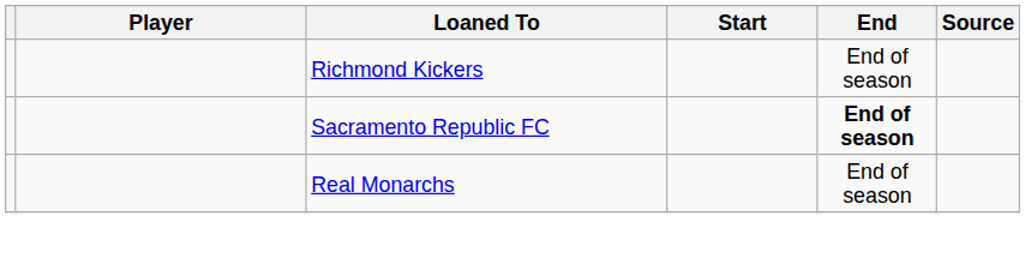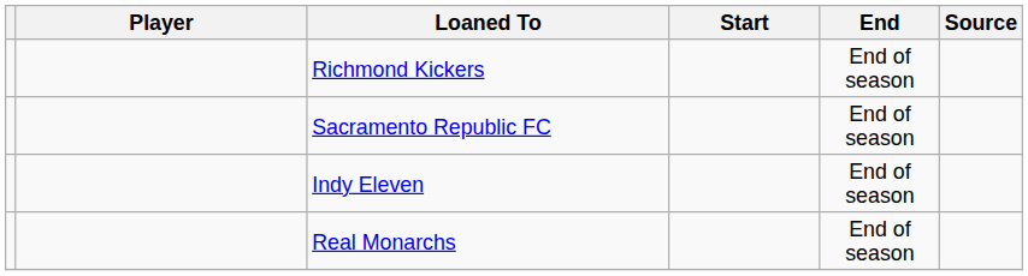Sacramento Republic FC | End: bold -> normal
+ row: Indy Eleven | End of season
